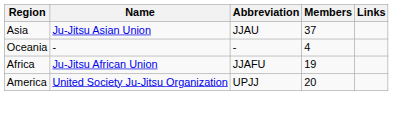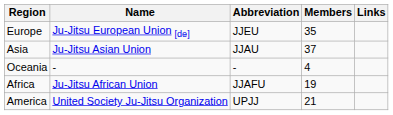+ row: Europe | Ju-Jitsu European Union [de] | JJEU | 35
America | Members: 20 -> 21
